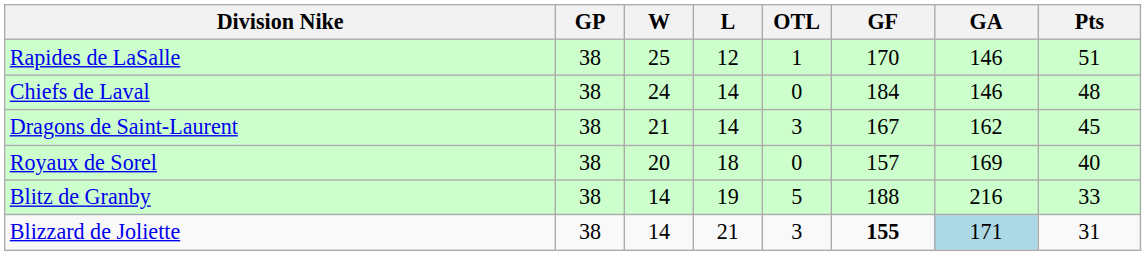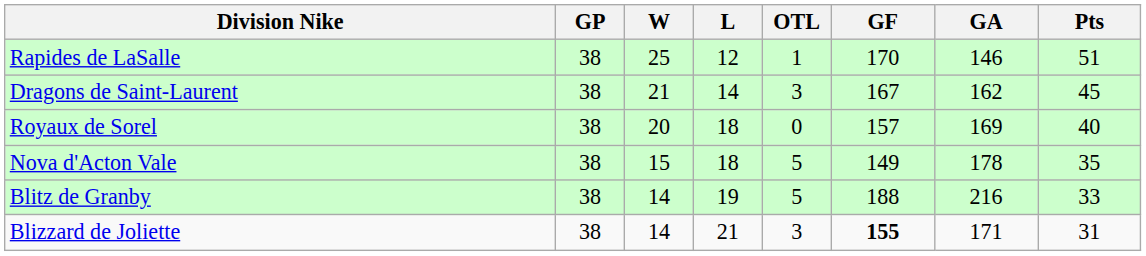- row: Chiefs de Laval | 38 | 24 | 14 | 0 | 184 | 146 | 48
+ row: Nova d'Acton Vale | 38 | 15 | 18 | 5 | 149 | 178 | 35
Blizzard de Joliette | GA: lightblue background -> no background
